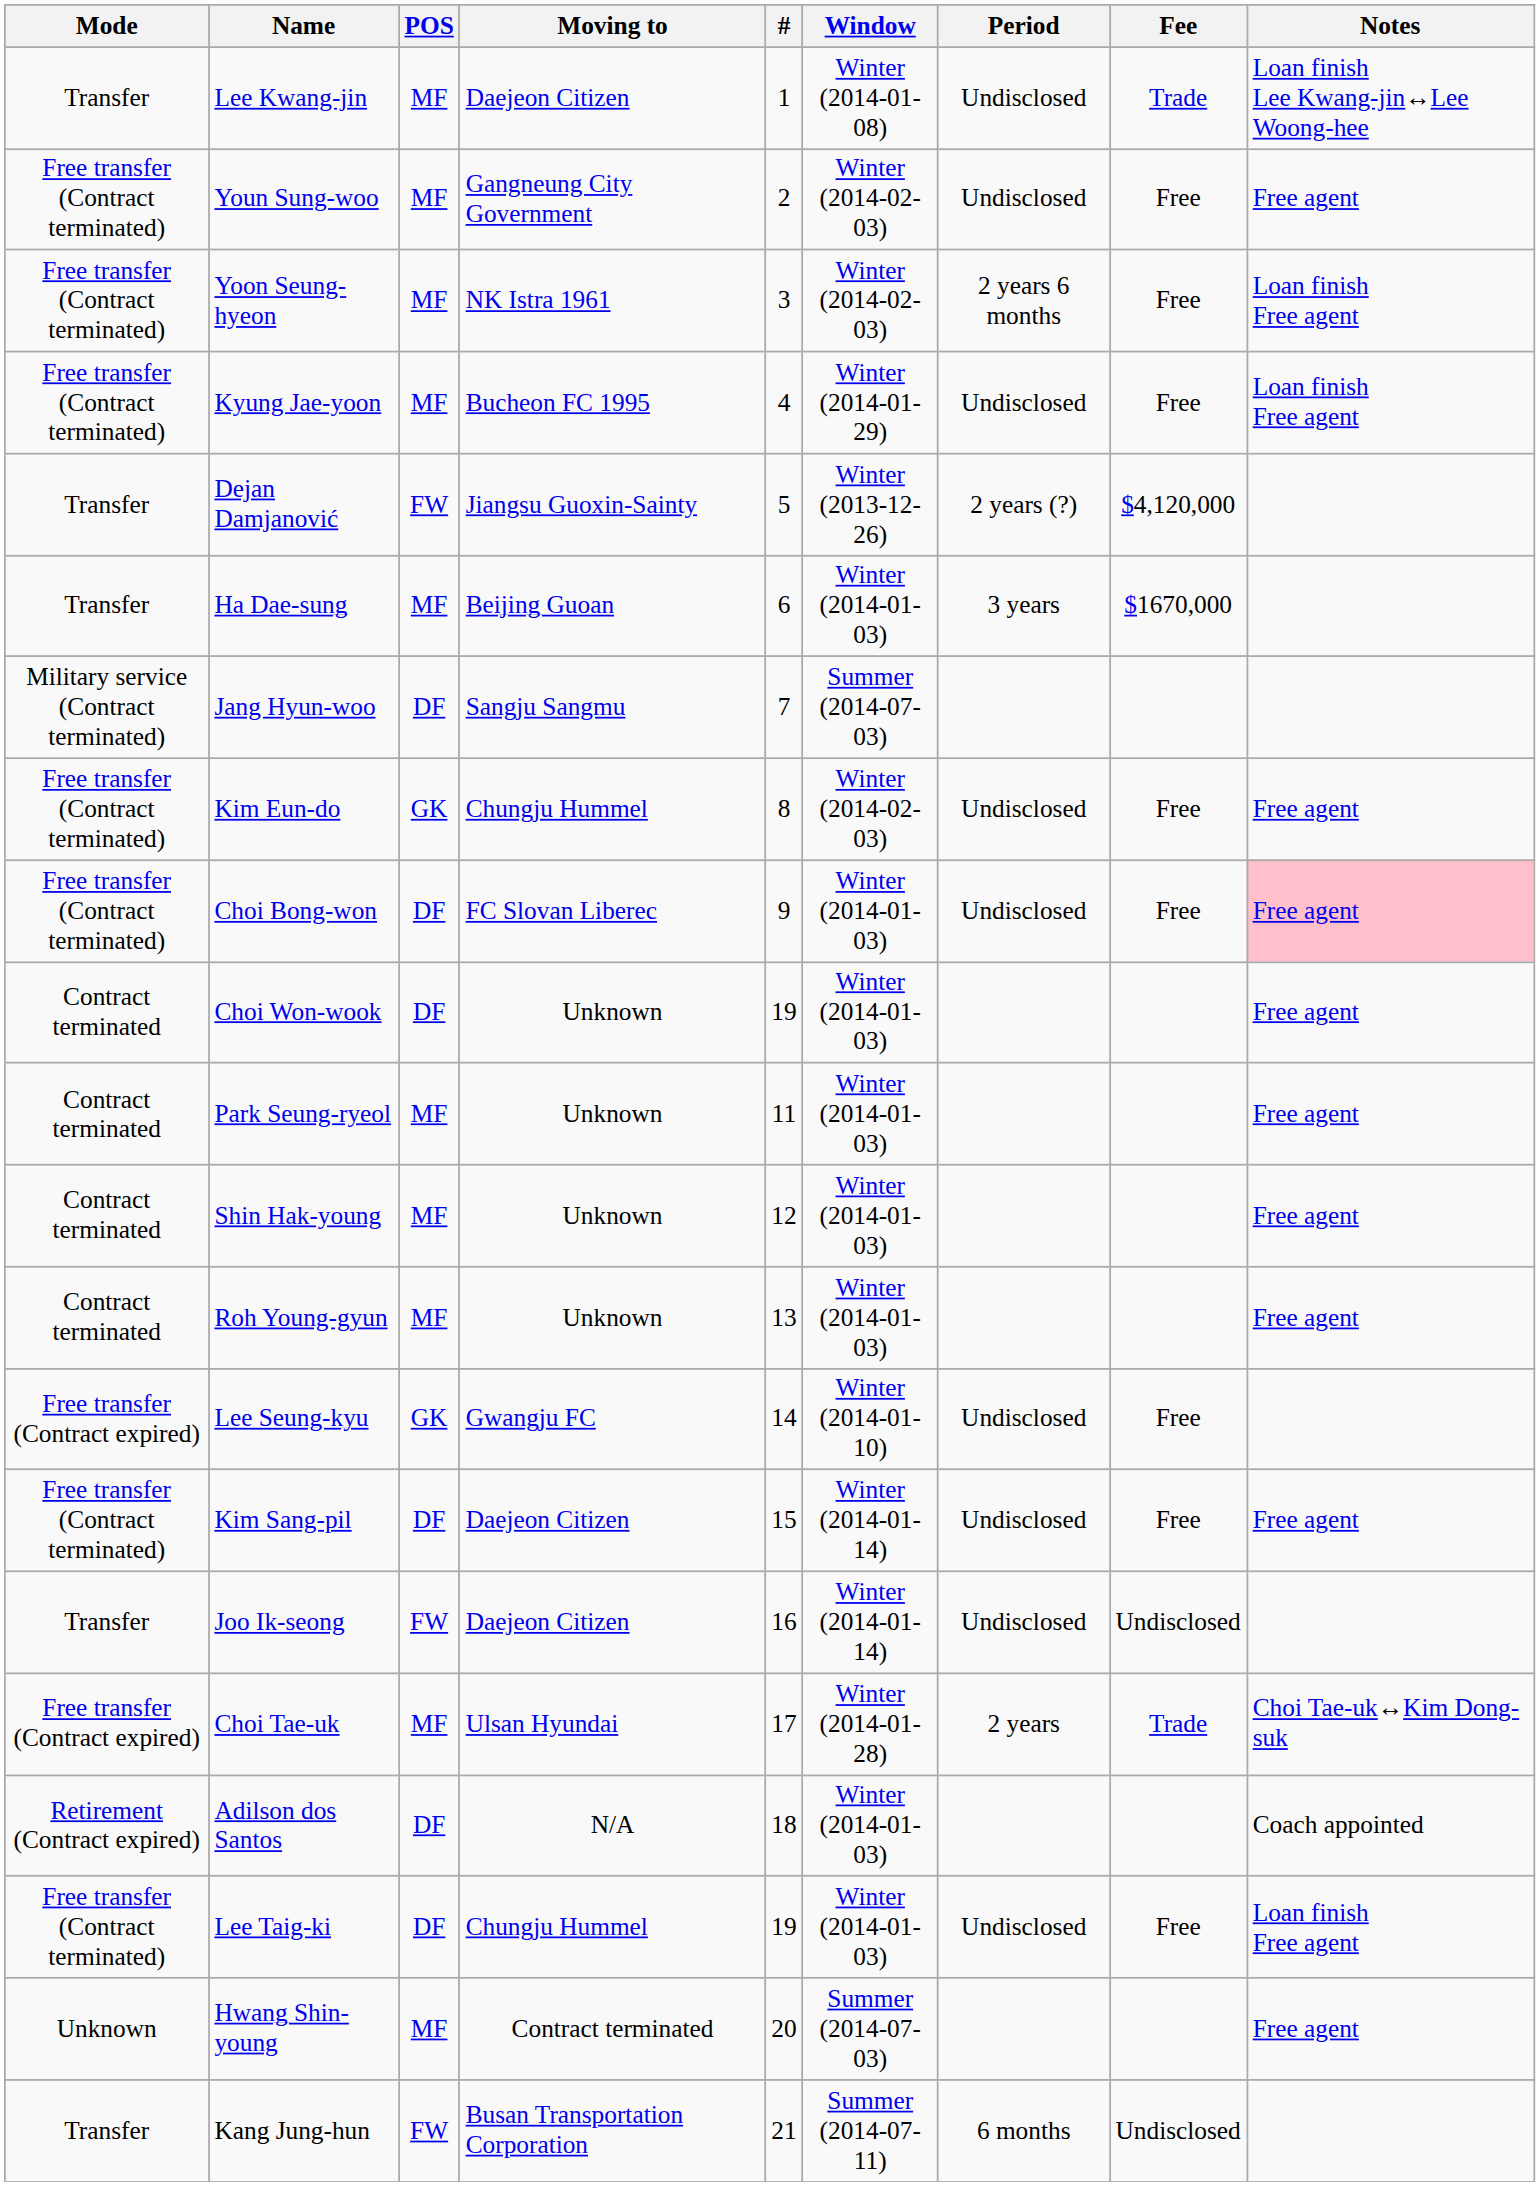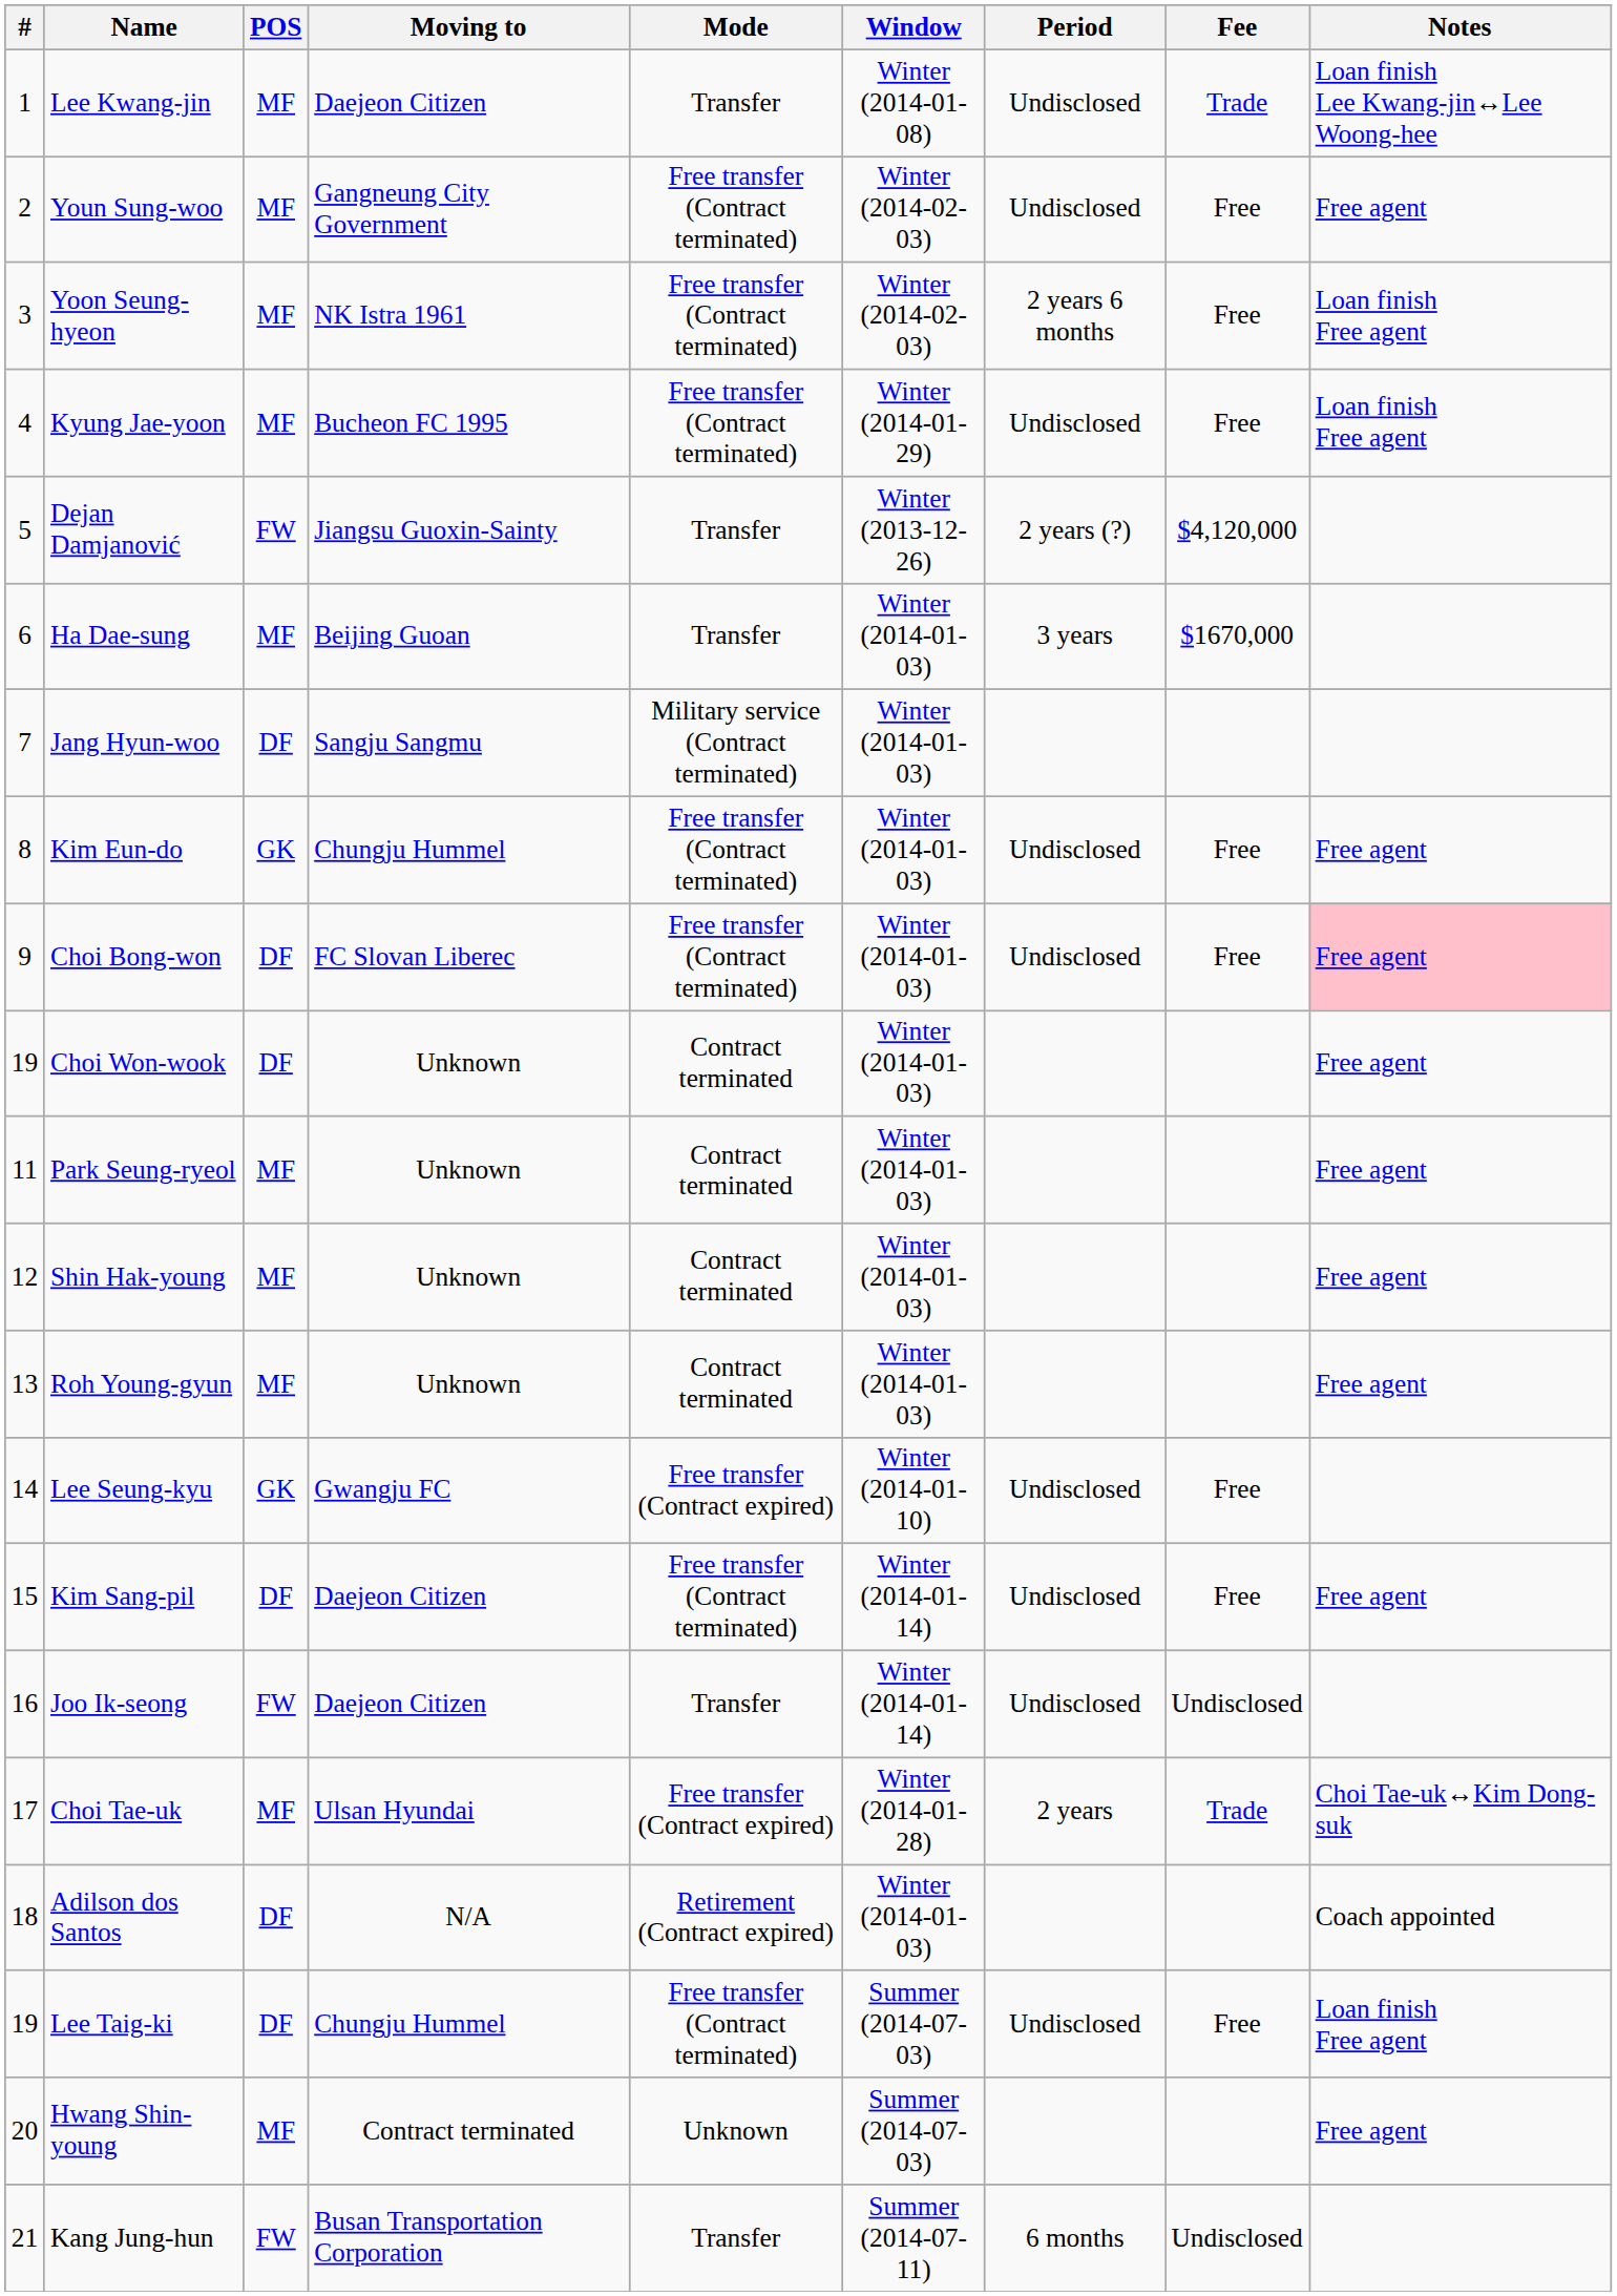columns swapped: # <-> Mode
Jang Hyun-woo | Window: Summer (2014-07-03) -> Winter (2014-01-03)
Kim Eun-do | Window: Winter (2014-02-03) -> Winter (2014-01-03)
Lee Taig-ki | Window: Winter (2014-01-03) -> Summer (2014-07-03)
